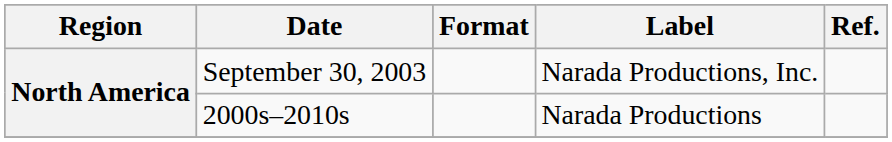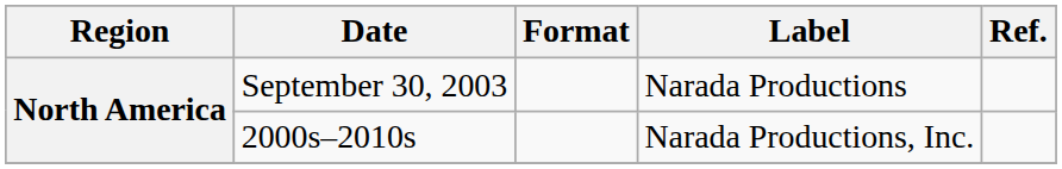September 30, 2003 | Label: Narada Productions, Inc. -> Narada Productions
2000s–2010s | Label: Narada Productions -> Narada Productions, Inc.
